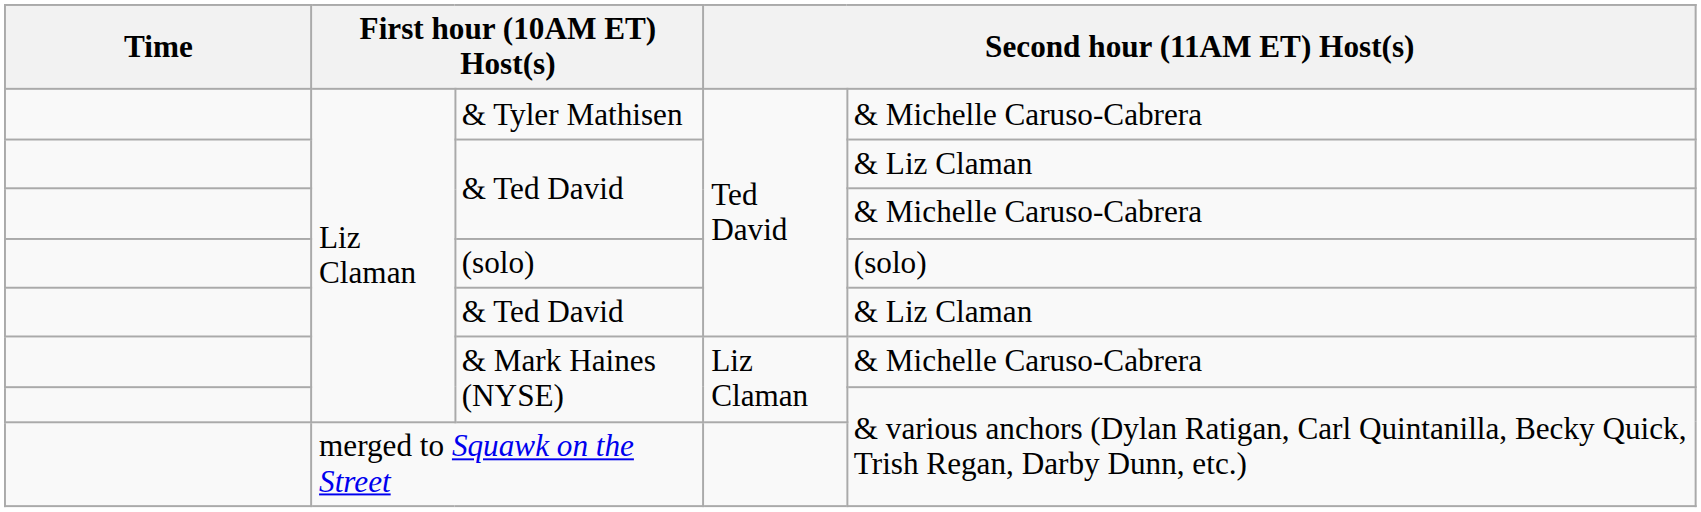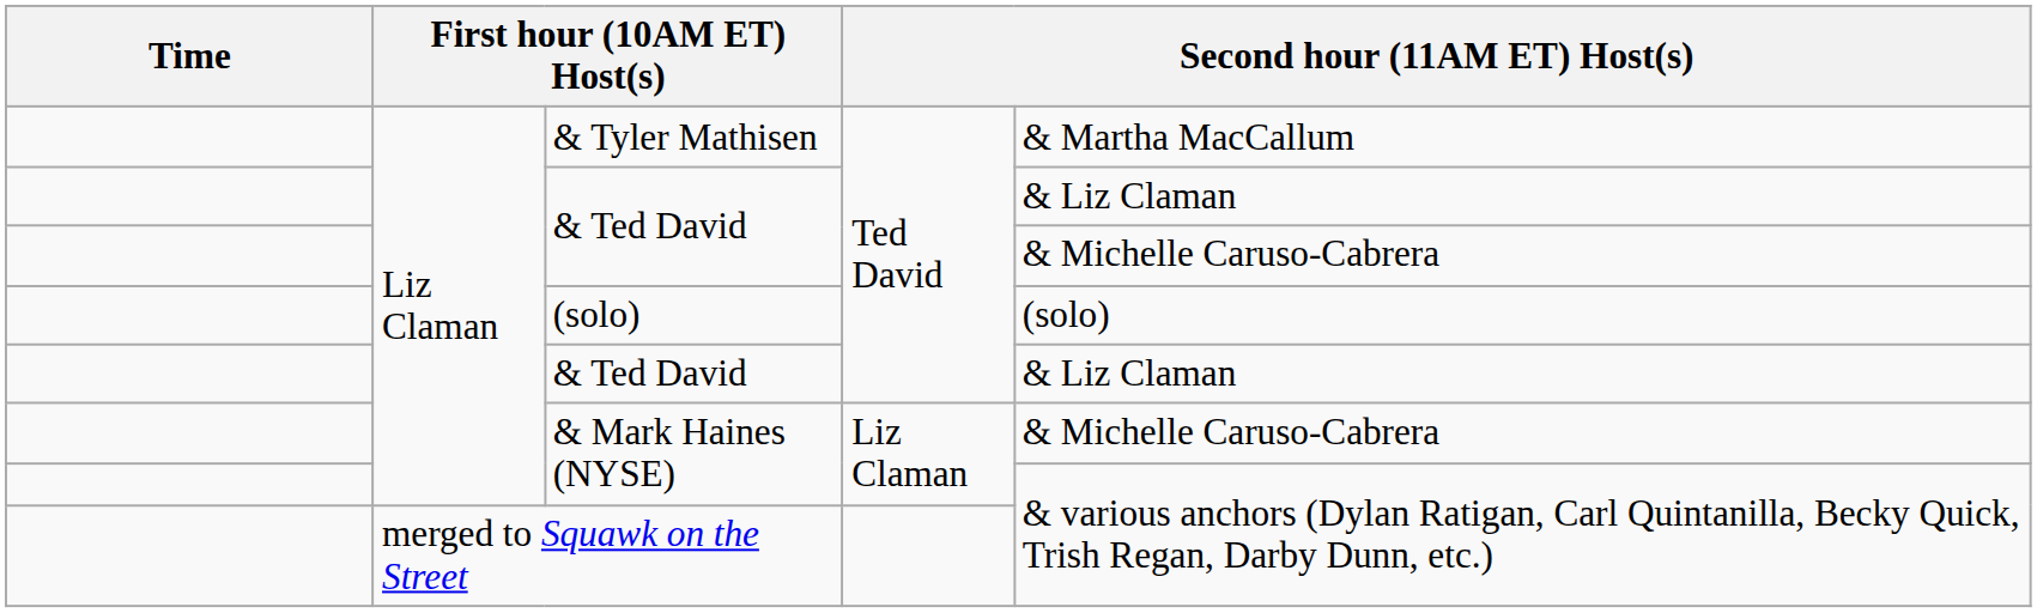& Tyler Mathisen | column 5: & Michelle Caruso-Cabrera -> & Martha MacCallum
